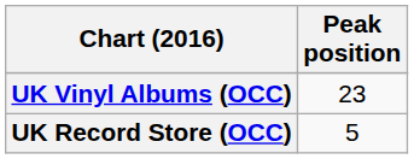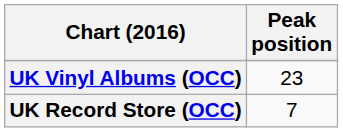UK Record Store (OCC) | Peak position: 5 -> 7
